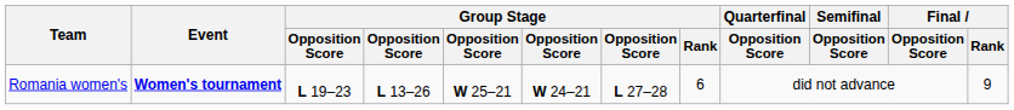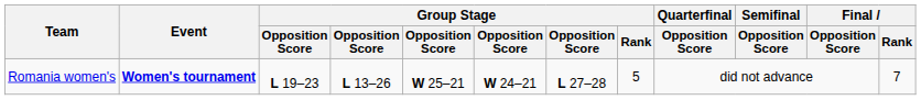Romania women's | Group Stage / Rank: 6 -> 5
Romania women's | Final / Rank: 9 -> 7
